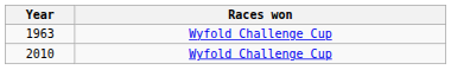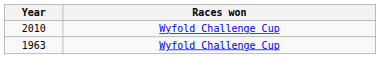rows swapped: 1963 <-> 2010
